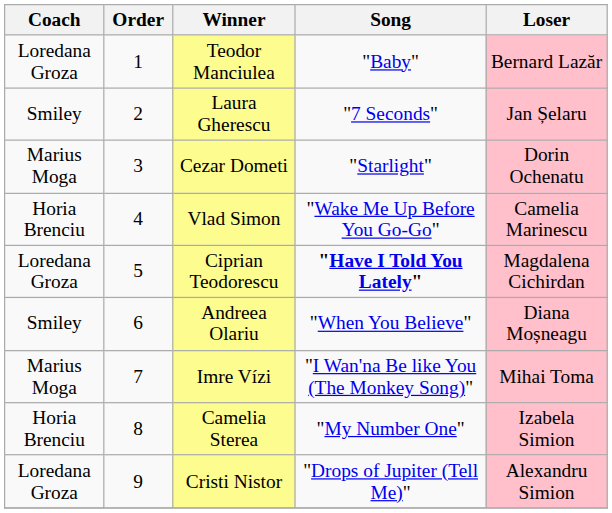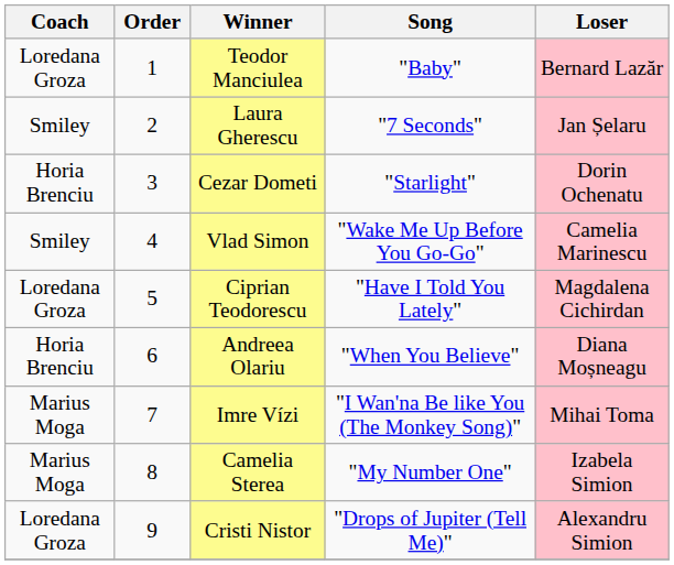Cezar Dometi | Coach: Marius Moga -> Horia Brenciu
Vlad Simon | Coach: Horia Brenciu -> Smiley
Ciprian Teodorescu | Song: bold -> normal
Andreea Olariu | Coach: Smiley -> Horia Brenciu
Camelia Sterea | Coach: Horia Brenciu -> Marius Moga
